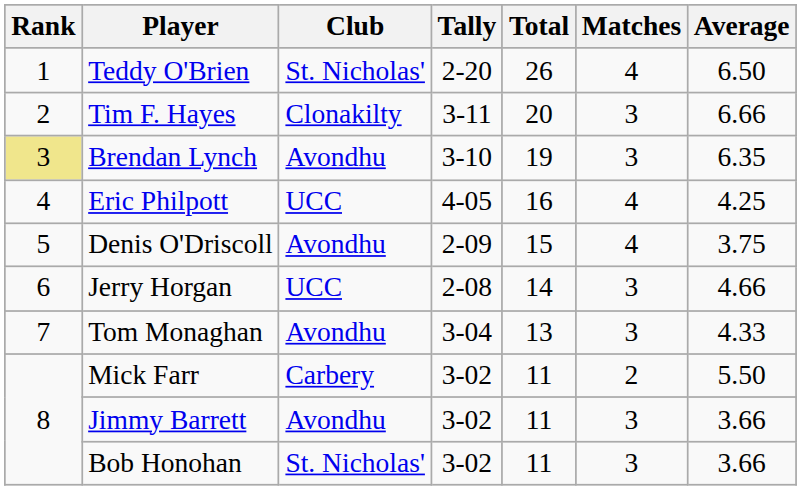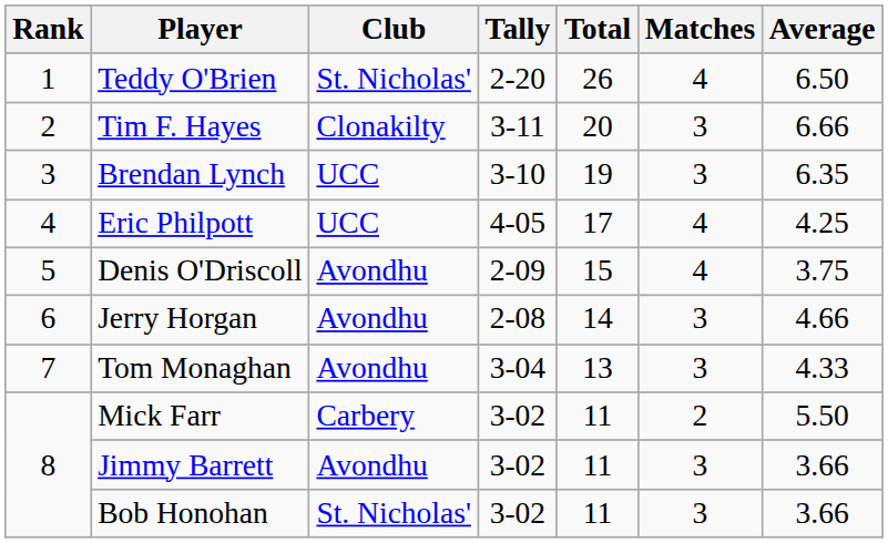Brendan Lynch | Rank: khaki background -> no background
Brendan Lynch | Club: Avondhu -> UCC
Eric Philpott | Total: 16 -> 17
Jerry Horgan | Club: UCC -> Avondhu
